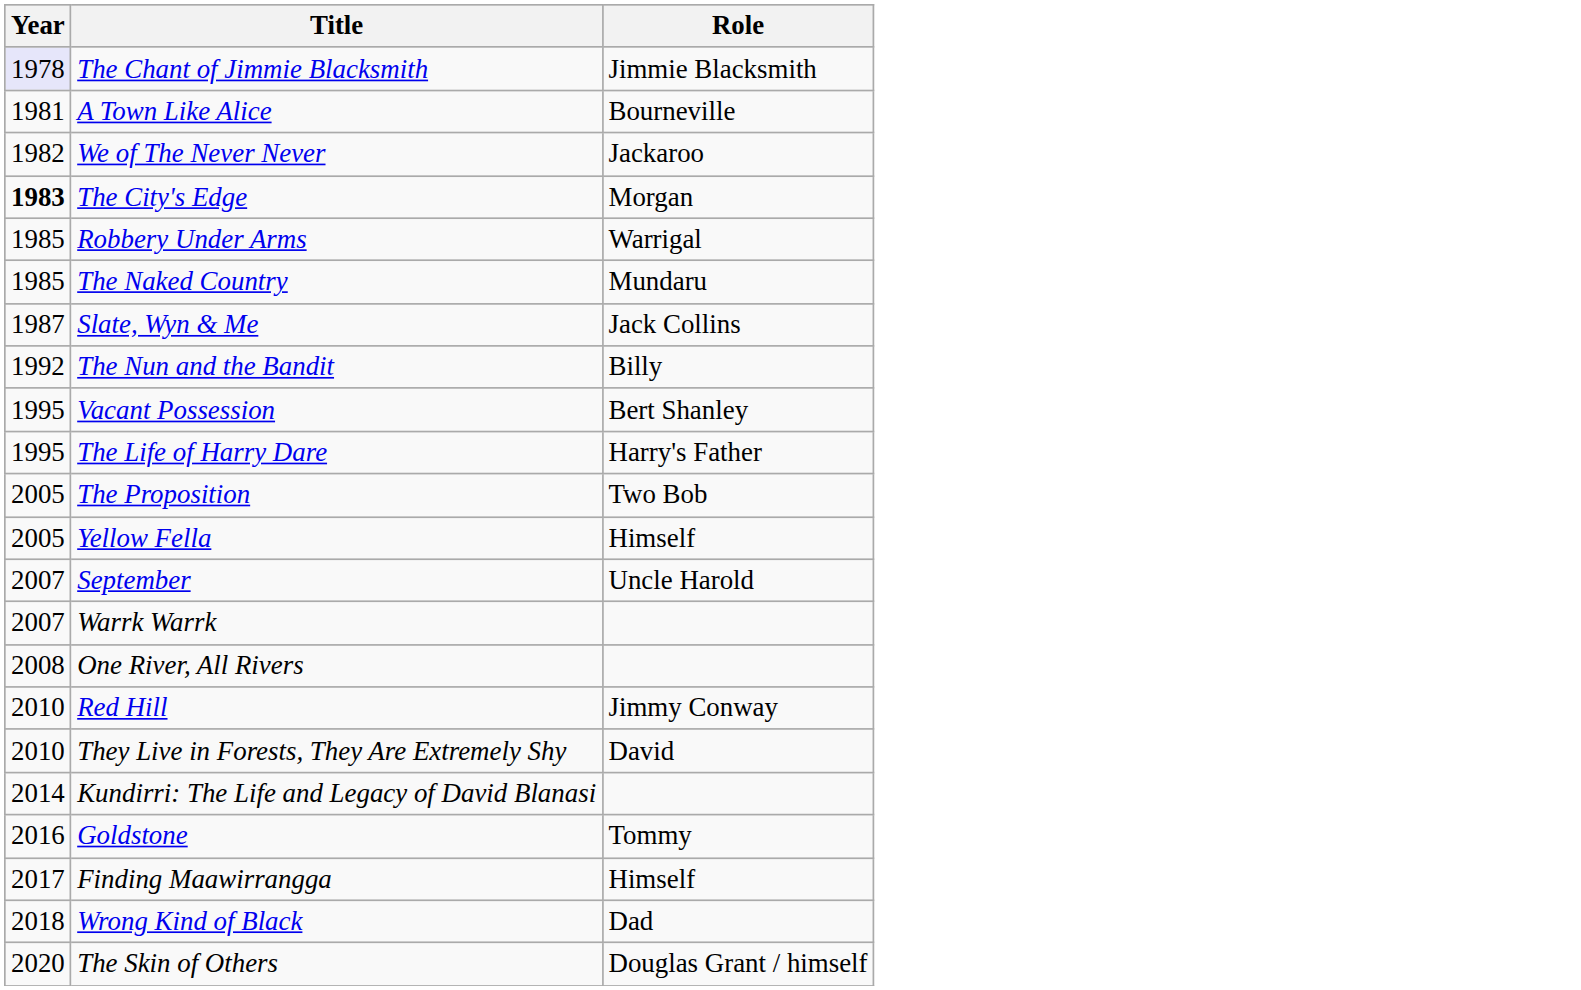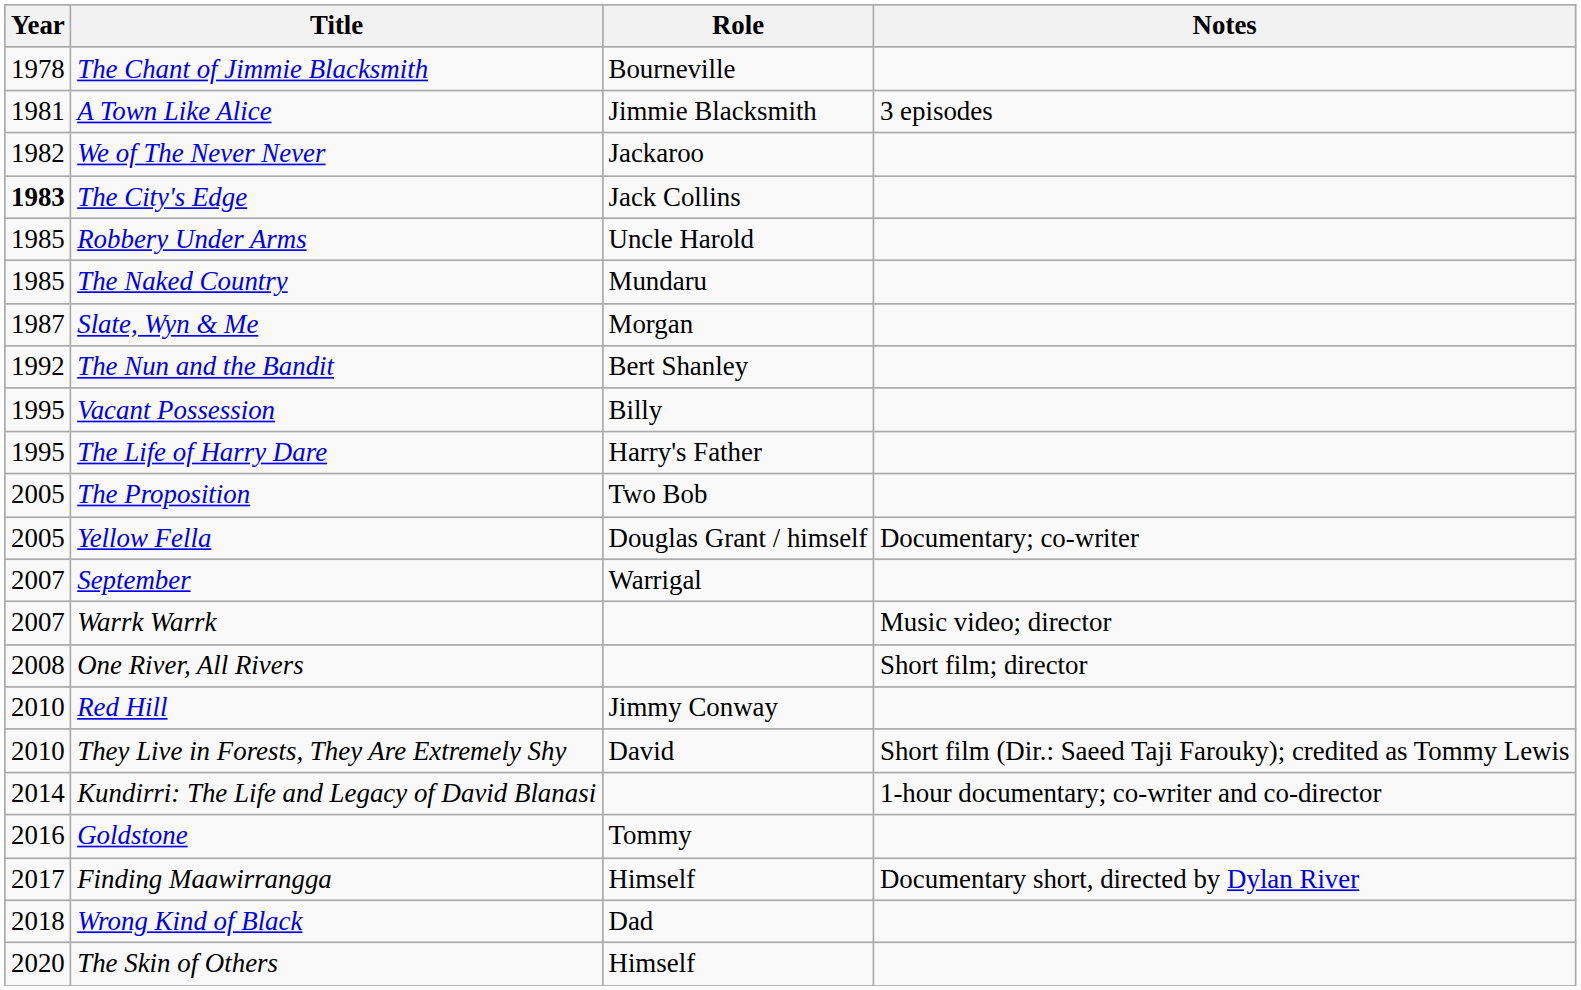+ column: Notes | 3 episodes | Documentary; co-writer | Music video; director | Short film; director | Short film (Dir.: Saeed Taji Farouky); credited as Tommy Lewis | 1-hour documentary; co-writer and co-director | Documentary short, directed by Dylan River
The Chant of Jimmie Blacksmith | Year: lavender background -> no background
The Chant of Jimmie Blacksmith | Role: Jimmie Blacksmith -> Bourneville
A Town Like Alice | Role: Bourneville -> Jimmie Blacksmith
The City's Edge | Role: Morgan -> Jack Collins
Robbery Under Arms | Role: Warrigal -> Uncle Harold
Slate, Wyn & Me | Role: Jack Collins -> Morgan
The Nun and the Bandit | Role: Billy -> Bert Shanley
Vacant Possession | Role: Bert Shanley -> Billy
Yellow Fella | Role: Himself -> Douglas Grant / himself
September | Role: Uncle Harold -> Warrigal
The Skin of Others | Role: Douglas Grant / himself -> Himself
